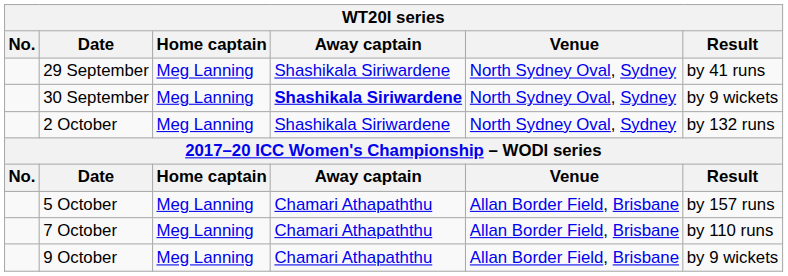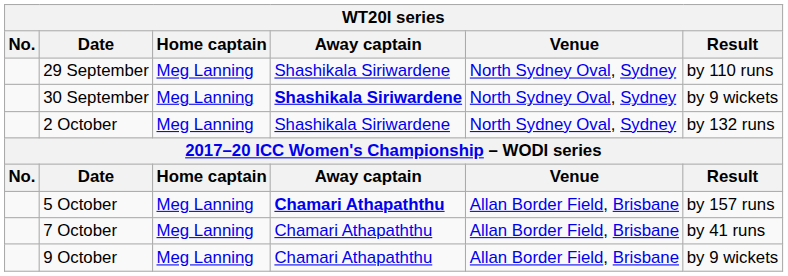29 September | Result: by 41 runs -> by 110 runs
5 October | Away captain: normal -> bold
7 October | Result: by 110 runs -> by 41 runs
